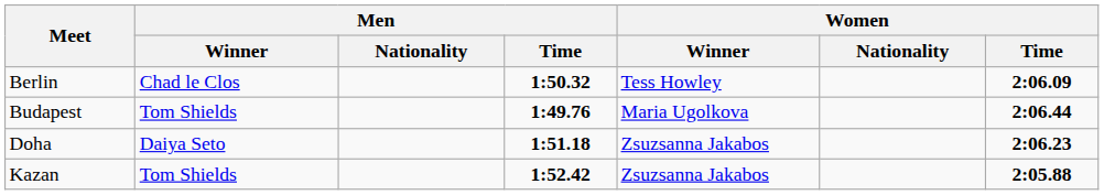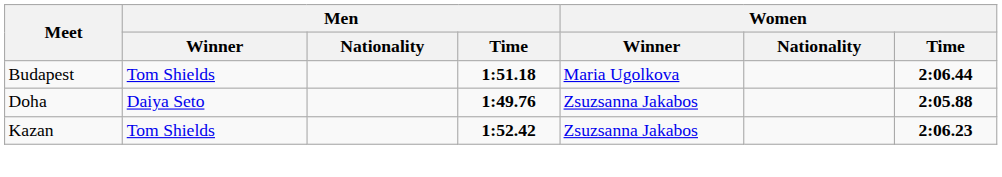- row: Berlin | Chad le Clos | 1:50.32 | Tess Howley | 2:06.09
Budapest | Men / Time: 1:49.76 -> 1:51.18
Doha | Men / Time: 1:51.18 -> 1:49.76
Doha | Women / Time: 2:06.23 -> 2:05.88
Kazan | Women / Time: 2:05.88 -> 2:06.23
